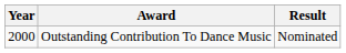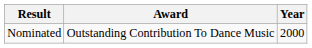columns swapped: Year <-> Result
